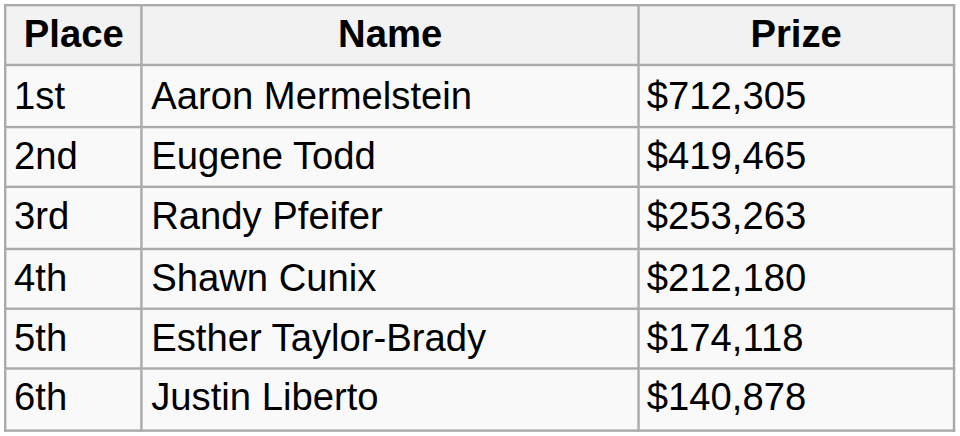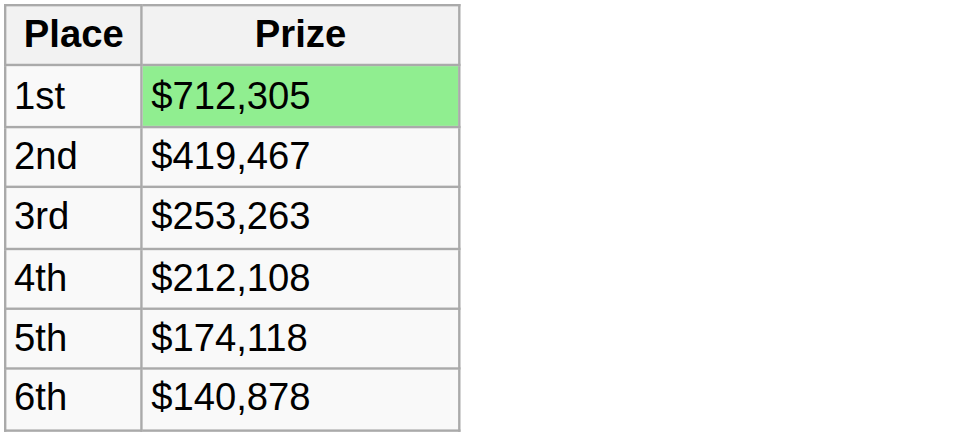- column: Name | Aaron Mermelstein | Eugene Todd | Randy Pfeifer | Shawn Cunix | Esther Taylor-Brady | Justin Liberto
1st | Prize: no background -> lightgreen background
2nd | Prize: $419,465 -> $419,467
4th | Prize: $212,180 -> $212,108
